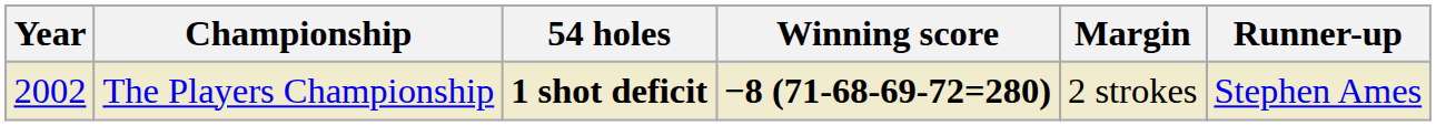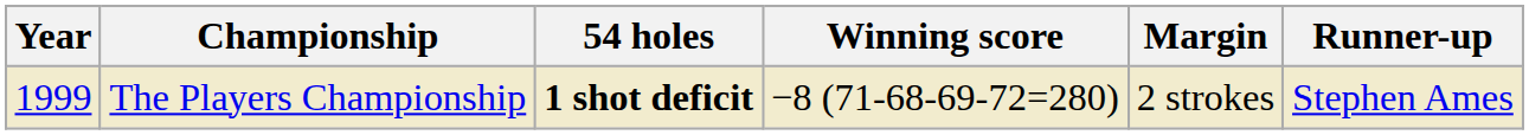The Players Championship | Year: 2002 -> 1999
The Players Championship | Winning score: bold -> normal
